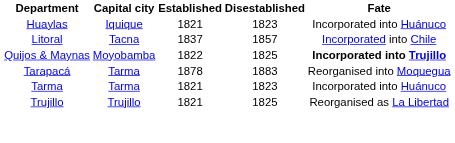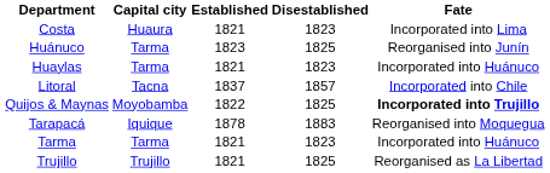+ row: Costa | Huaura | 1821 | 1823 | Incorporated into Lima
+ row: Huánuco | Tarma | 1823 | 1825 | Reorganised into Junín
Huaylas | Capital city: Iquique -> Tarma
Tarapacá | Capital city: Tarma -> Iquique
